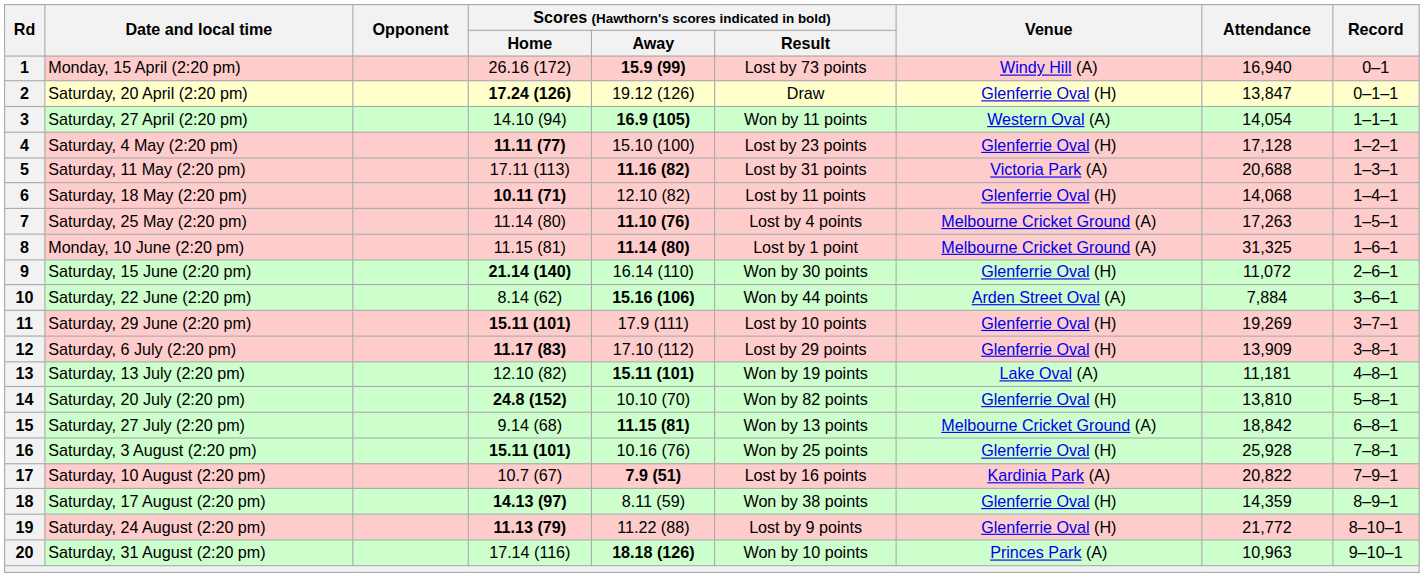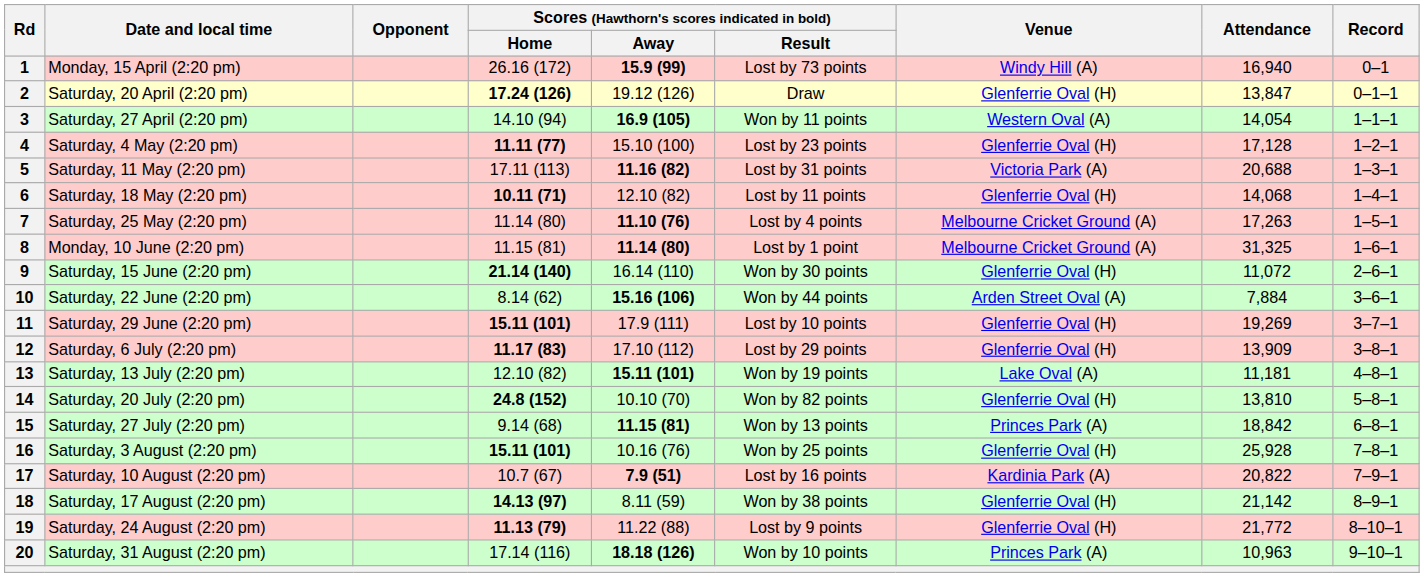15 | Venue: Melbourne Cricket Ground (A) -> Princes Park (A)
18 | Attendance: 14,359 -> 21,142
